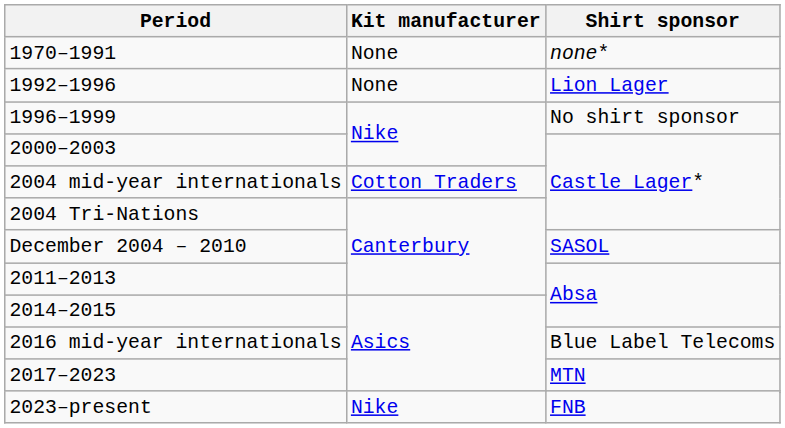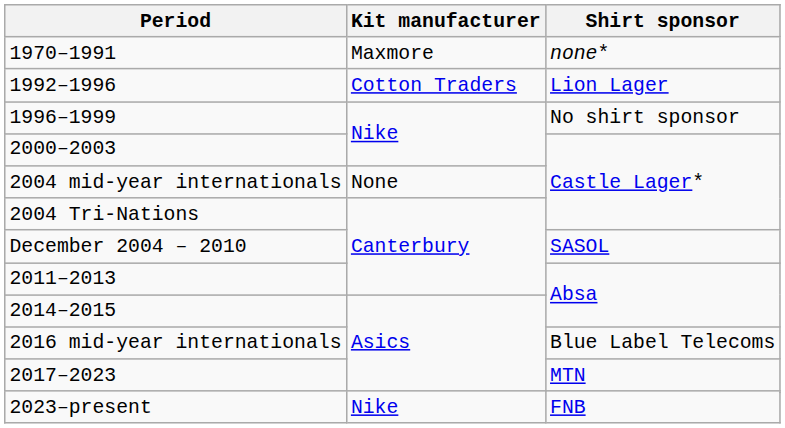1970–1991 | Kit manufacturer: None -> Maxmore
1992–1996 | Kit manufacturer: None -> Cotton Traders
2004 mid-year internationals | Kit manufacturer: Cotton Traders -> None
